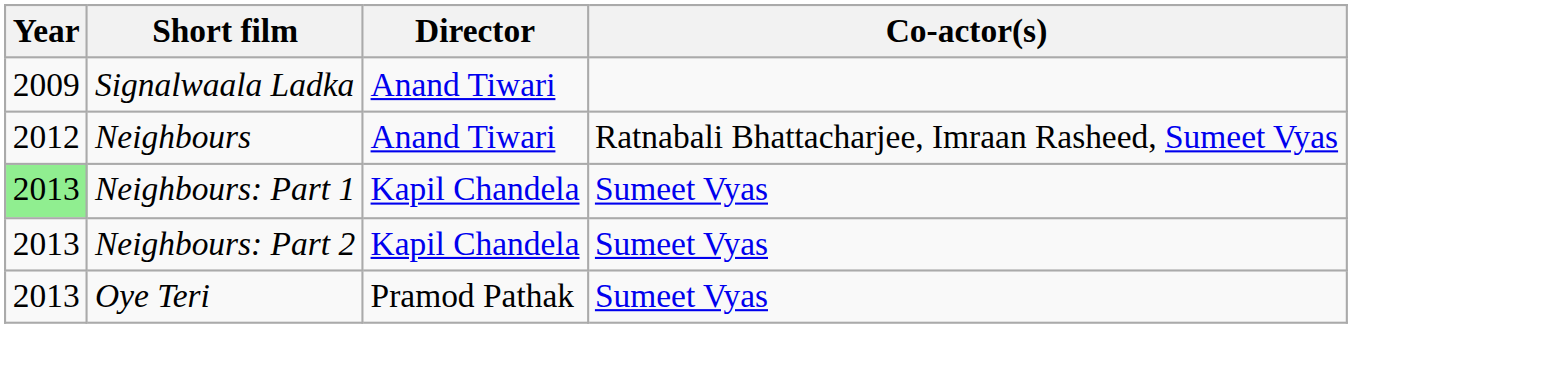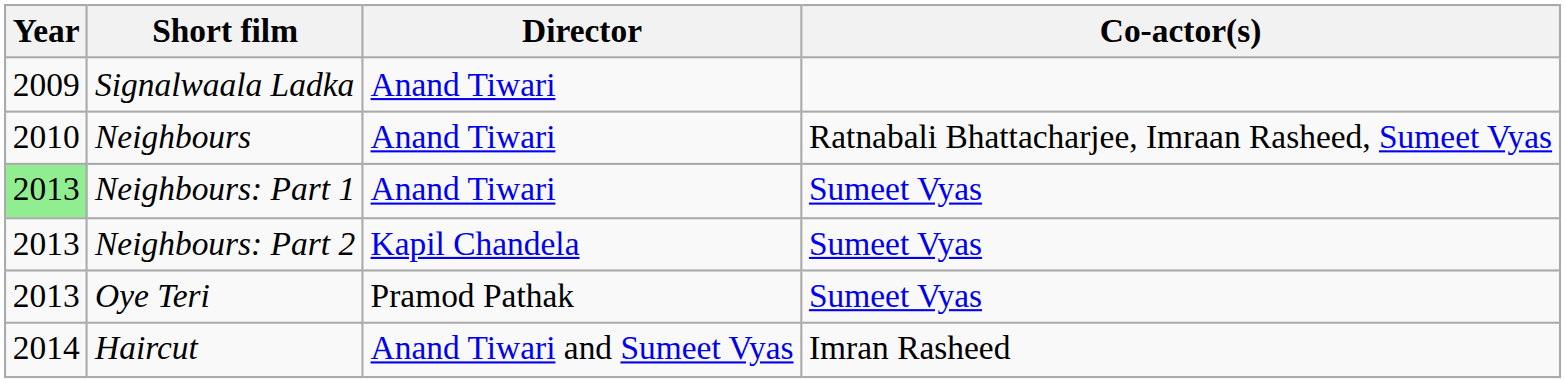Neighbours | Year: 2012 -> 2010
Neighbours: Part 1 | Director: Kapil Chandela -> Anand Tiwari
+ row: 2014 | Haircut | Anand Tiwari and Sumeet Vyas | Imran Rasheed
